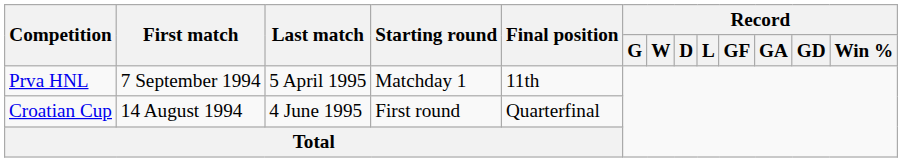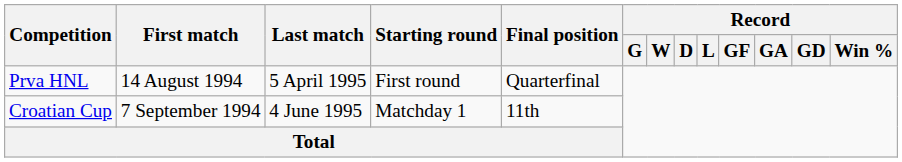Prva HNL | First match: 7 September 1994 -> 14 August 1994
Prva HNL | Starting round: Matchday 1 -> First round
Prva HNL | Final position: 11th -> Quarterfinal
Croatian Cup | First match: 14 August 1994 -> 7 September 1994
Croatian Cup | Starting round: First round -> Matchday 1
Croatian Cup | Final position: Quarterfinal -> 11th
